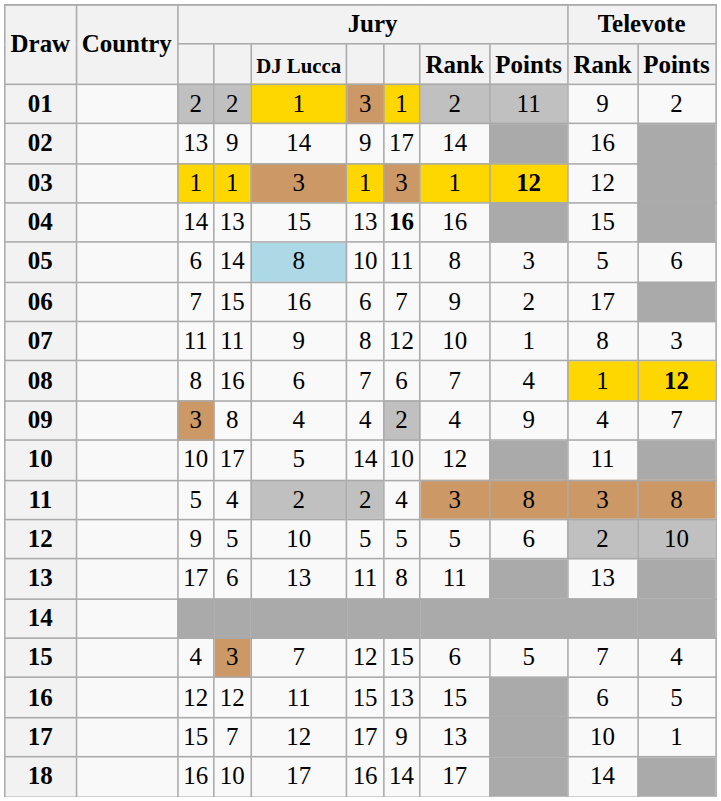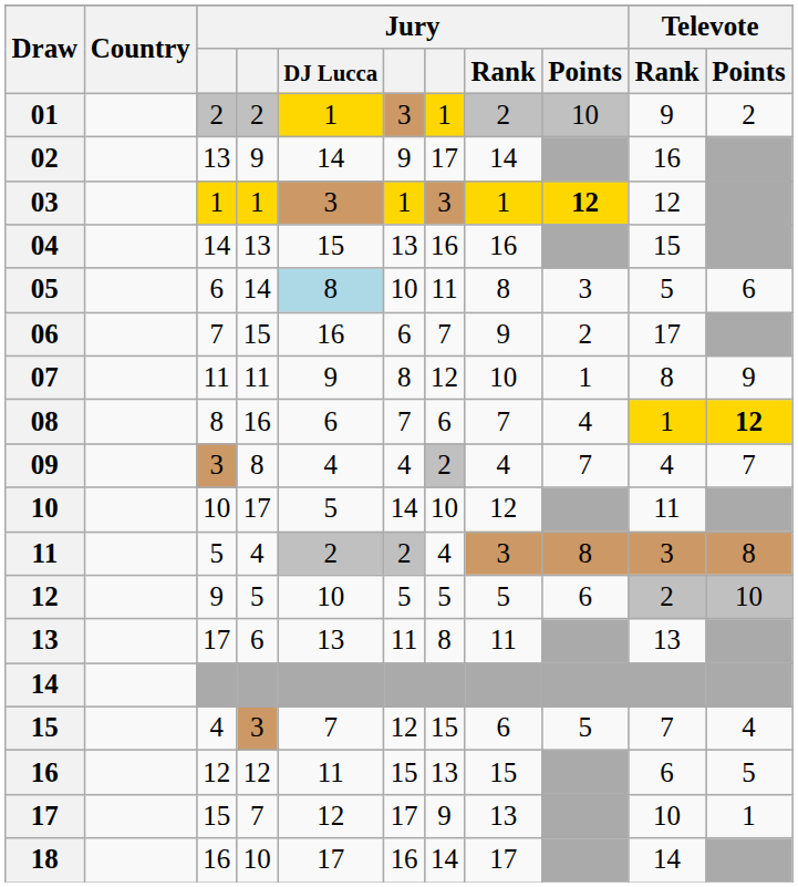01 | Jury / Points: 11 -> 10
04 | column 7: bold -> normal
07 | Televote / Points: 3 -> 9
09 | Jury / Points: 9 -> 7
